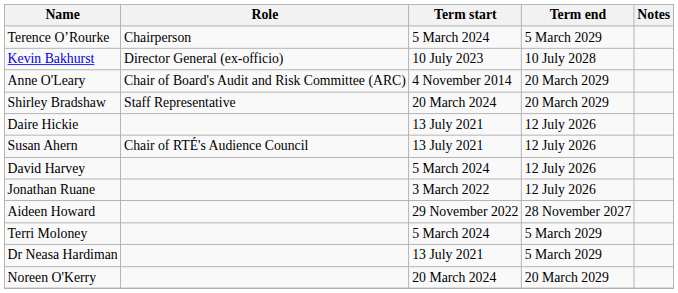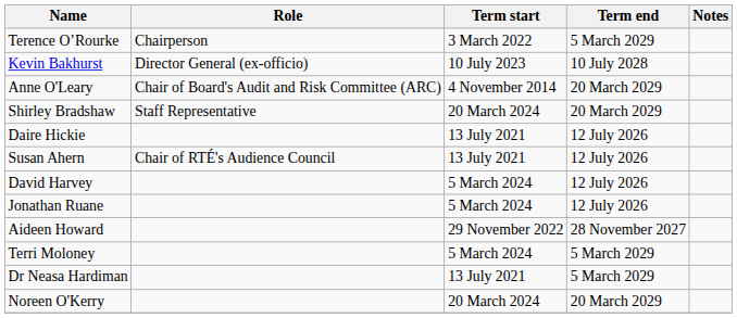Terence O’Rourke | Term start: 5 March 2024 -> 3 March 2022
Jonathan Ruane | Term start: 3 March 2022 -> 5 March 2024
